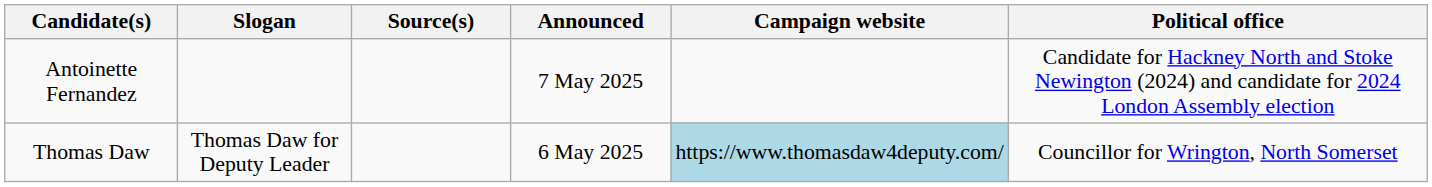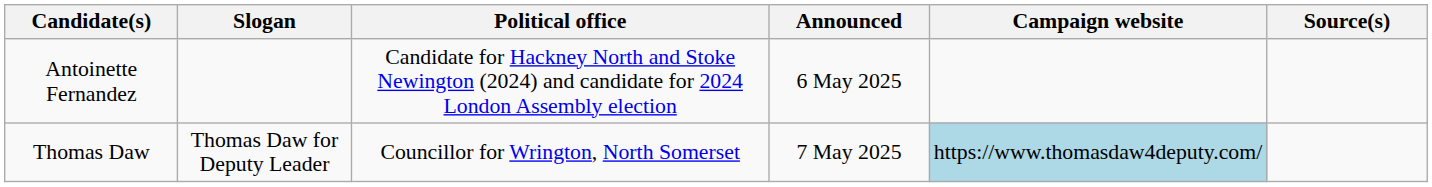columns swapped: Political office <-> Source(s)
Antoinette Fernandez | Announced: 7 May 2025 -> 6 May 2025
Thomas Daw | Announced: 6 May 2025 -> 7 May 2025
